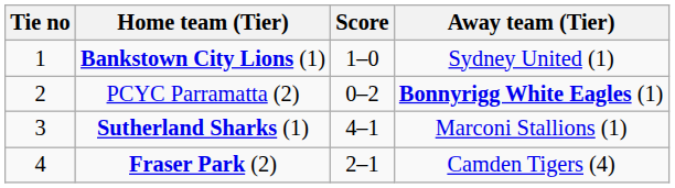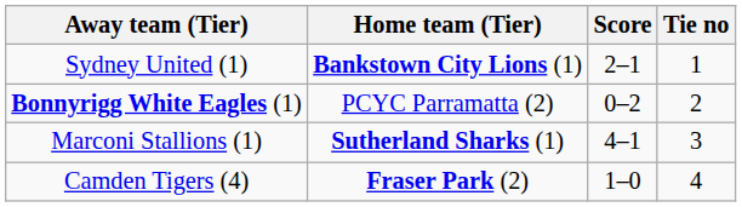columns swapped: Tie no <-> Away team (Tier)
Bankstown City Lions (1) | Score: 1–0 -> 2–1
Fraser Park (2) | Score: 2–1 -> 1–0
